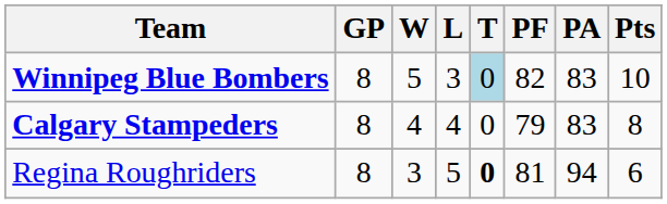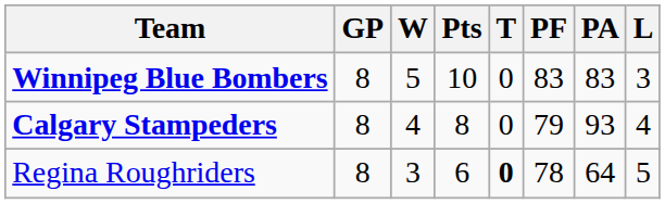columns swapped: L <-> Pts
Winnipeg Blue Bombers | T: lightblue background -> no background
Winnipeg Blue Bombers | PF: 82 -> 83
Calgary Stampeders | PA: 83 -> 93
Regina Roughriders | PF: 81 -> 78
Regina Roughriders | PA: 94 -> 64
